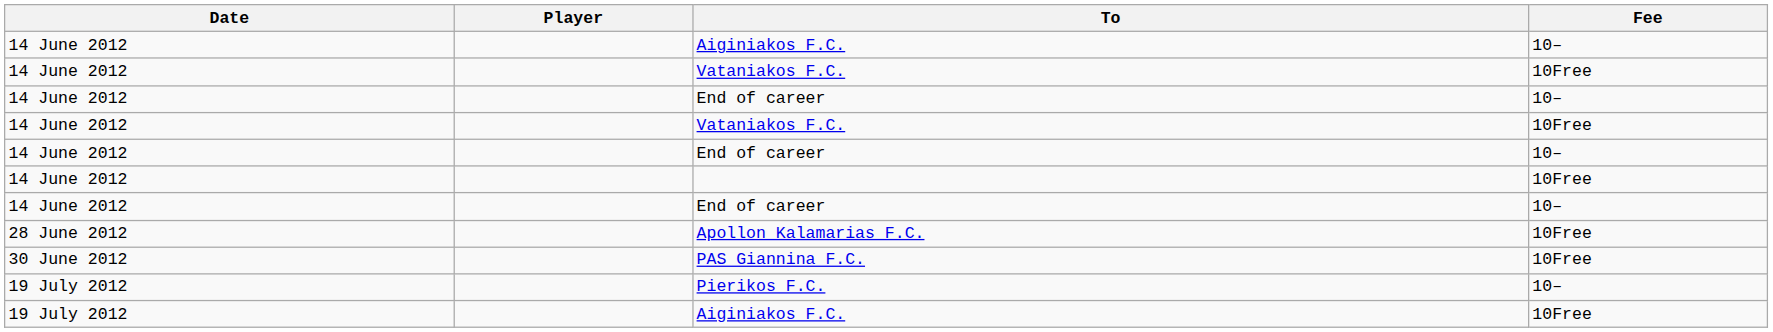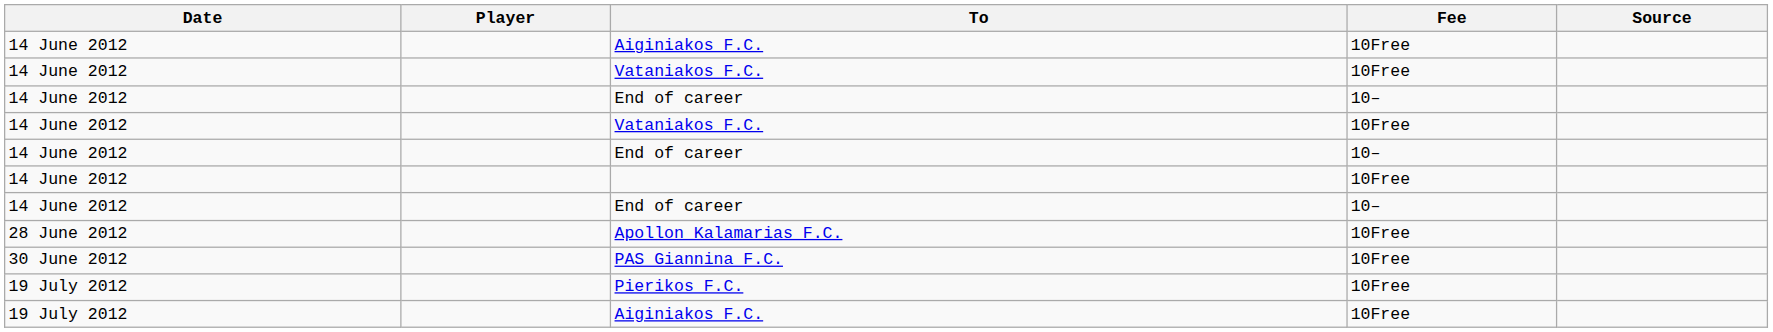+ column: Source
14 June 2012 / Aiginiakos F.C. | Fee: 10– -> 10Free
Pierikos F.C. | Fee: 10– -> 10Free
